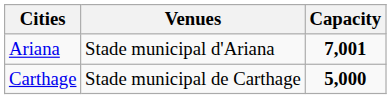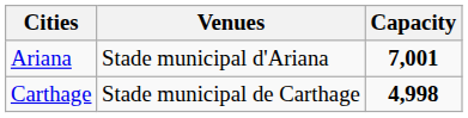Carthage | Capacity: 5,000 -> 4,998
